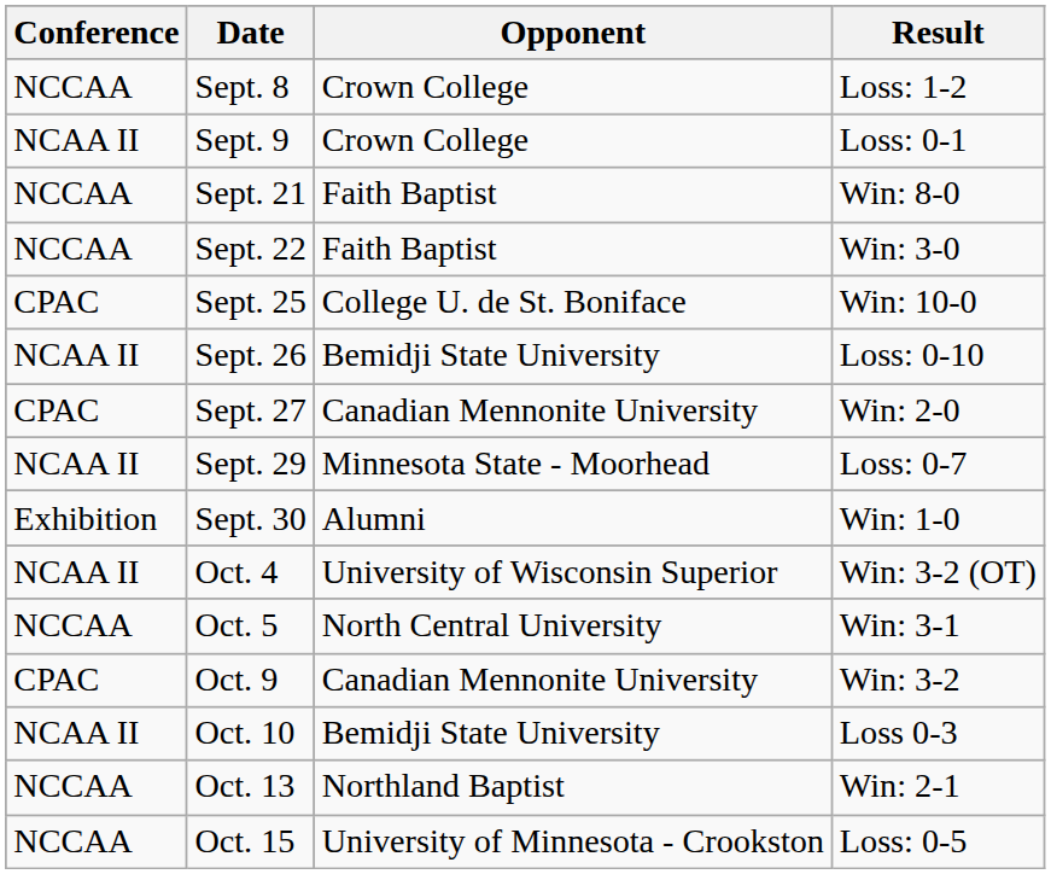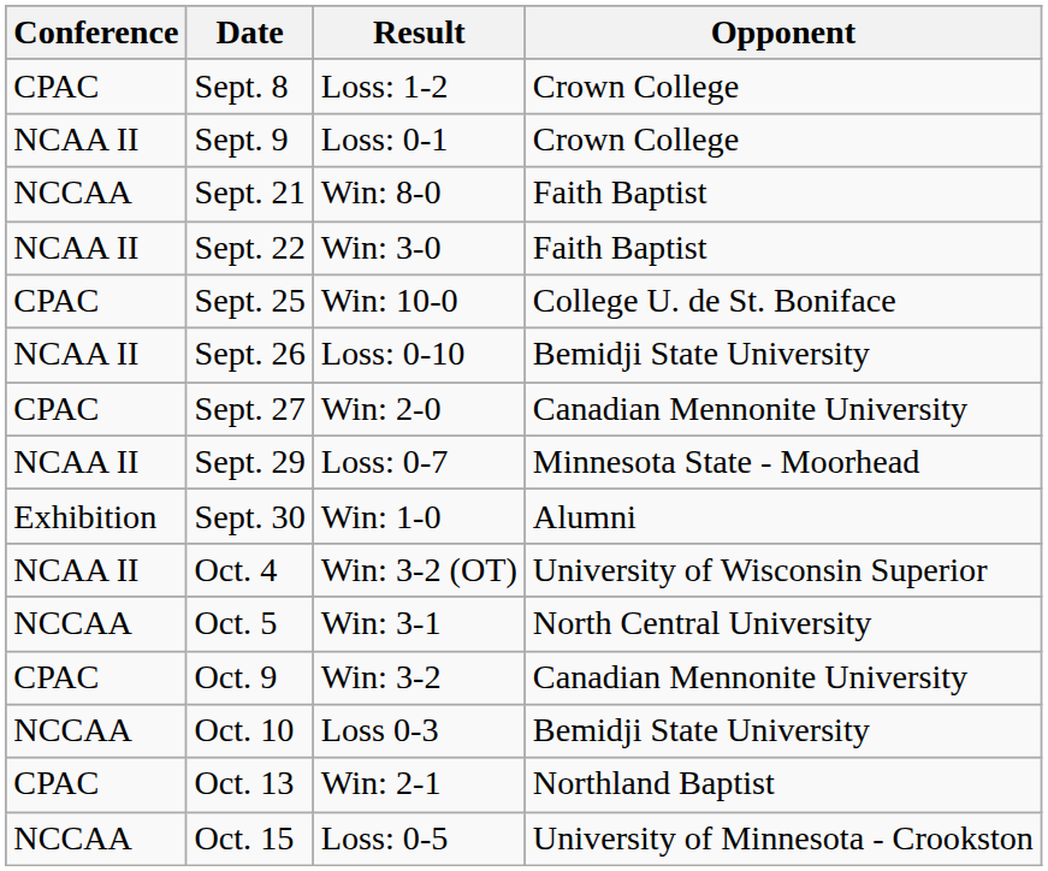columns swapped: Opponent <-> Result
Sept. 8 | Conference: NCCAA -> CPAC
Sept. 22 | Conference: NCCAA -> NCAA II
Oct. 10 | Conference: NCAA II -> NCCAA
Oct. 13 | Conference: NCCAA -> CPAC
